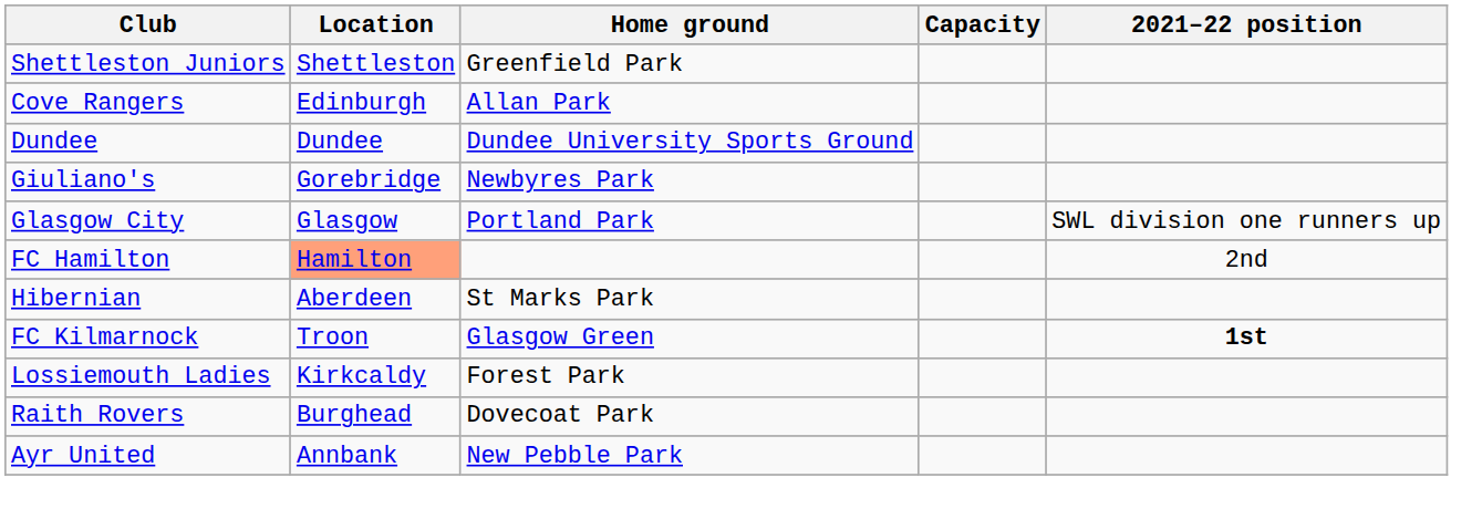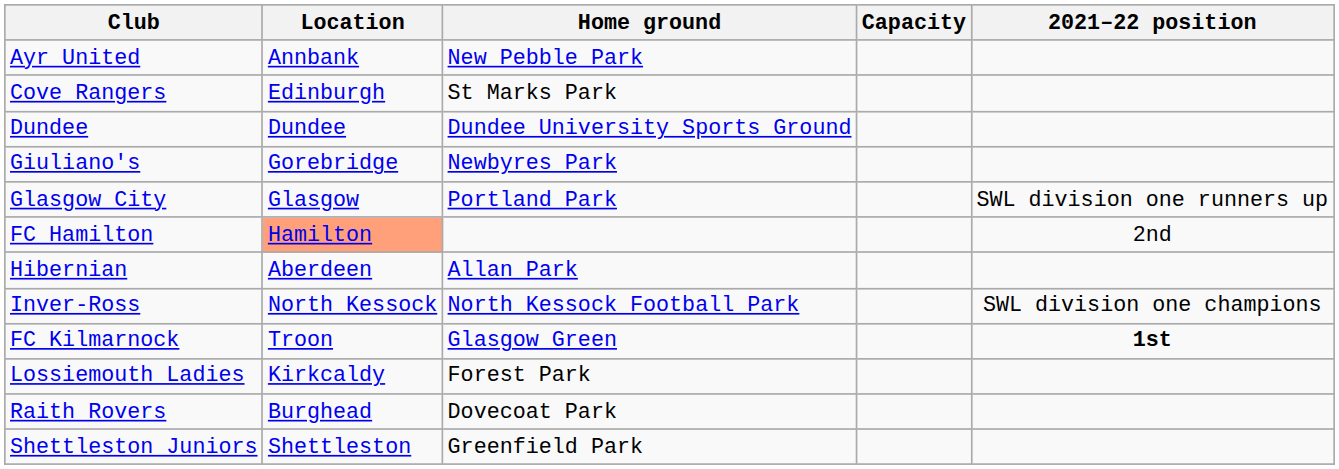rows swapped: Ayr United <-> Shettleston Juniors
Cove Rangers | Home ground: Allan Park -> St Marks Park
Hibernian | Home ground: St Marks Park -> Allan Park
+ row: Inver-Ross | North Kessock | North Kessock Football Park | SWL division one champions
